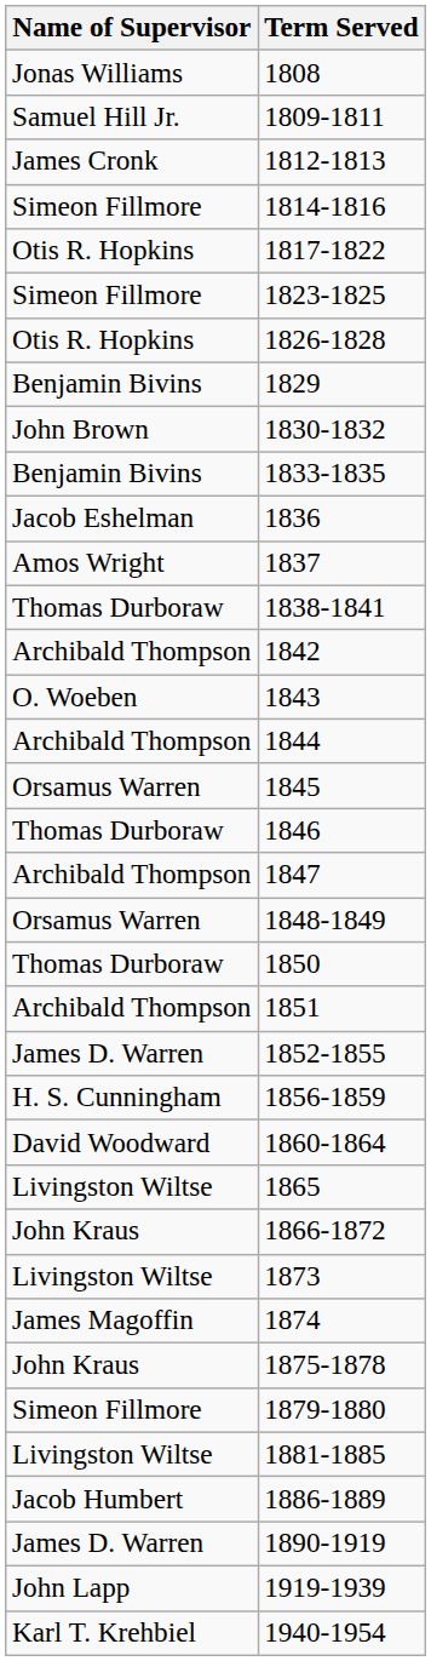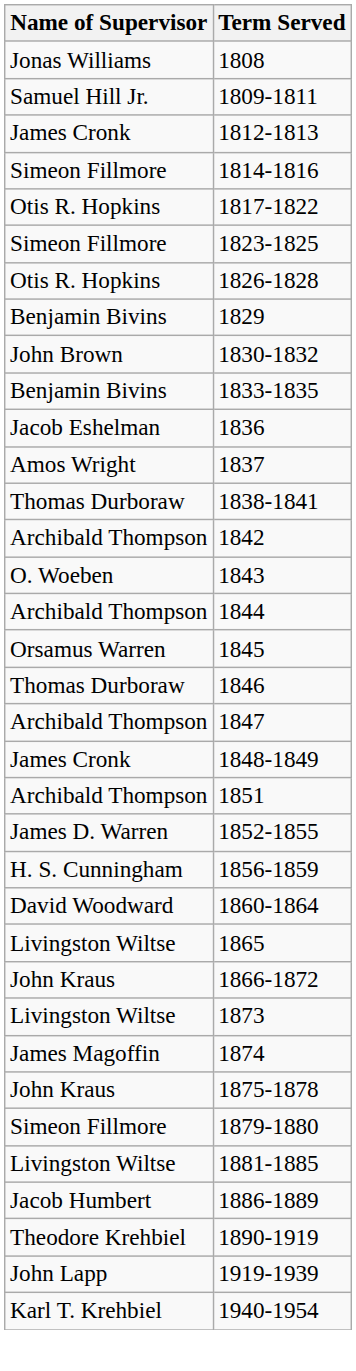1848-1849 | Name of Supervisor: Orsamus Warren -> James Cronk
- row: Thomas Durboraw | 1850
1890-1919 | Name of Supervisor: James D. Warren -> Theodore Krehbiel
